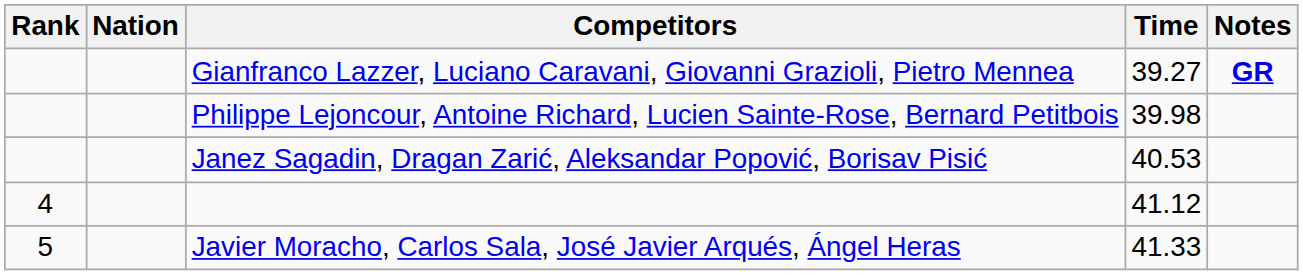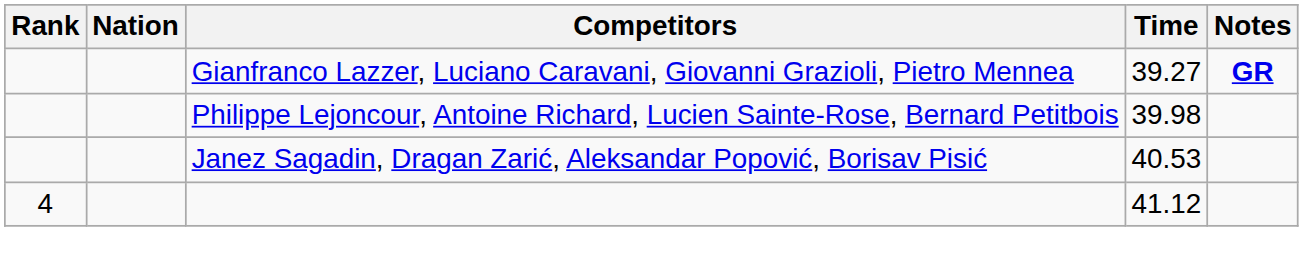- row: 5 | Javier Moracho, Carlos Sala, José Javier Arqués, Ángel Heras | 41.33
